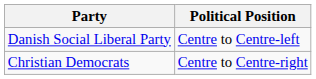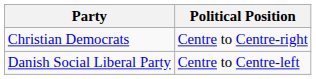rows swapped: Danish Social Liberal Party <-> Christian Democrats
